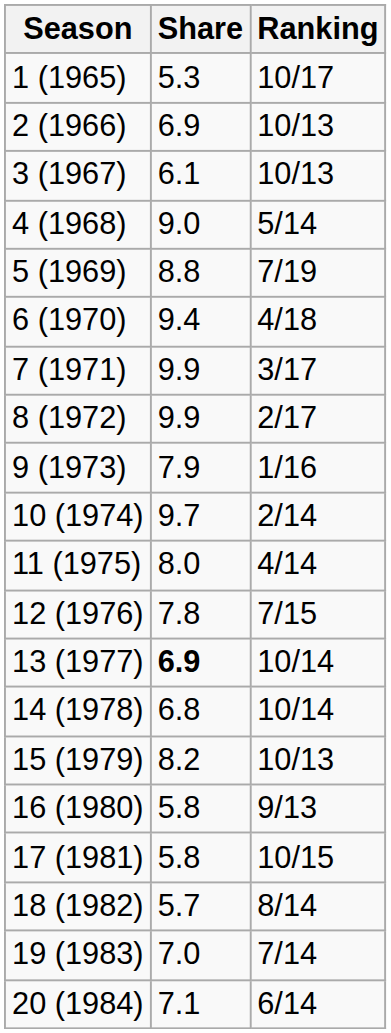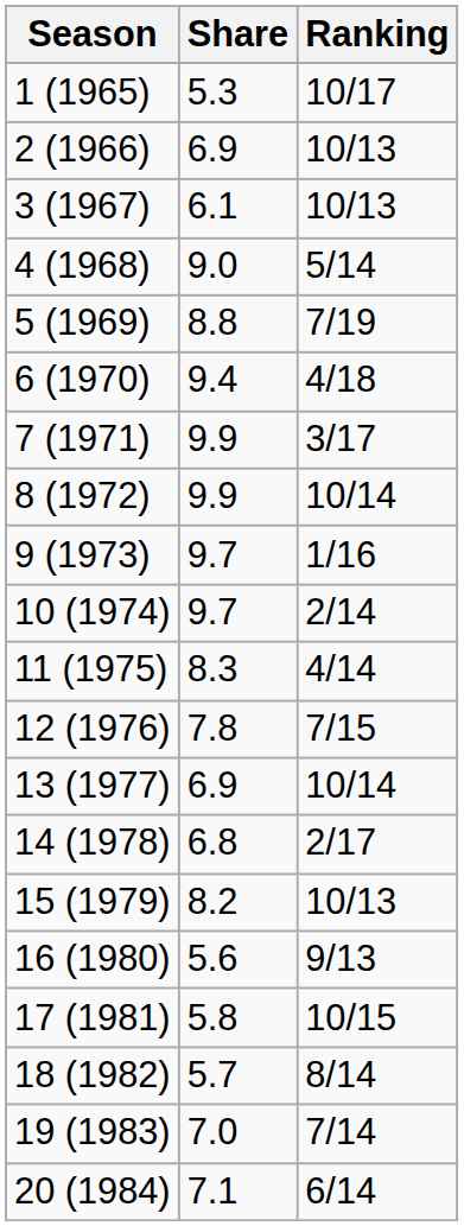8 (1972) | Ranking: 2/17 -> 10/14
9 (1973) | Share: 7.9 -> 9.7
11 (1975) | Share: 8.0 -> 8.3
13 (1977) | Share: bold -> normal
14 (1978) | Ranking: 10/14 -> 2/17
16 (1980) | Share: 5.8 -> 5.6
